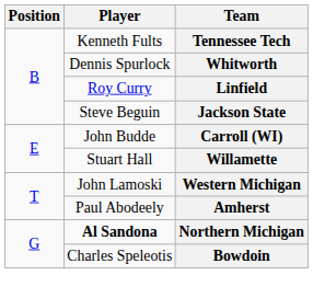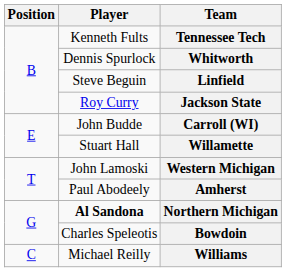Linfield | Player: Roy Curry -> Steve Beguin
Jackson State | Player: Steve Beguin -> Roy Curry
+ row: C | Michael Reilly | Williams
